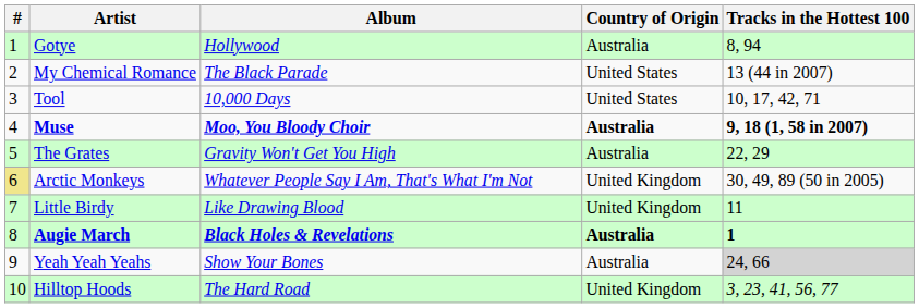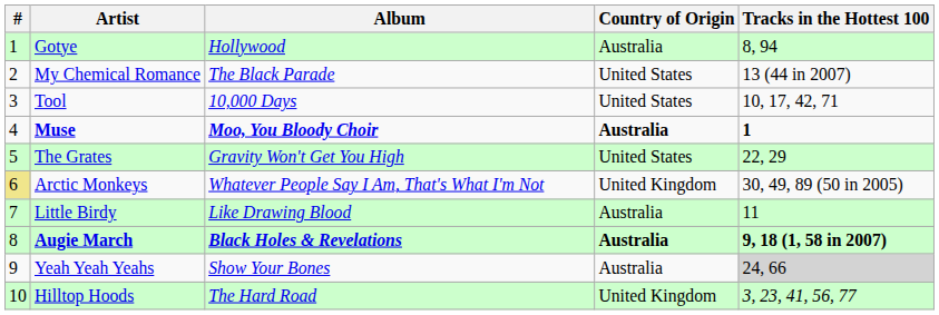Muse | Tracks in the Hottest 100: 9, 18 (1, 58 in 2007) -> 1
The Grates | Country of Origin: Australia -> United States
Little Birdy | Country of Origin: United Kingdom -> Australia
Augie March | Tracks in the Hottest 100: 1 -> 9, 18 (1, 58 in 2007)
